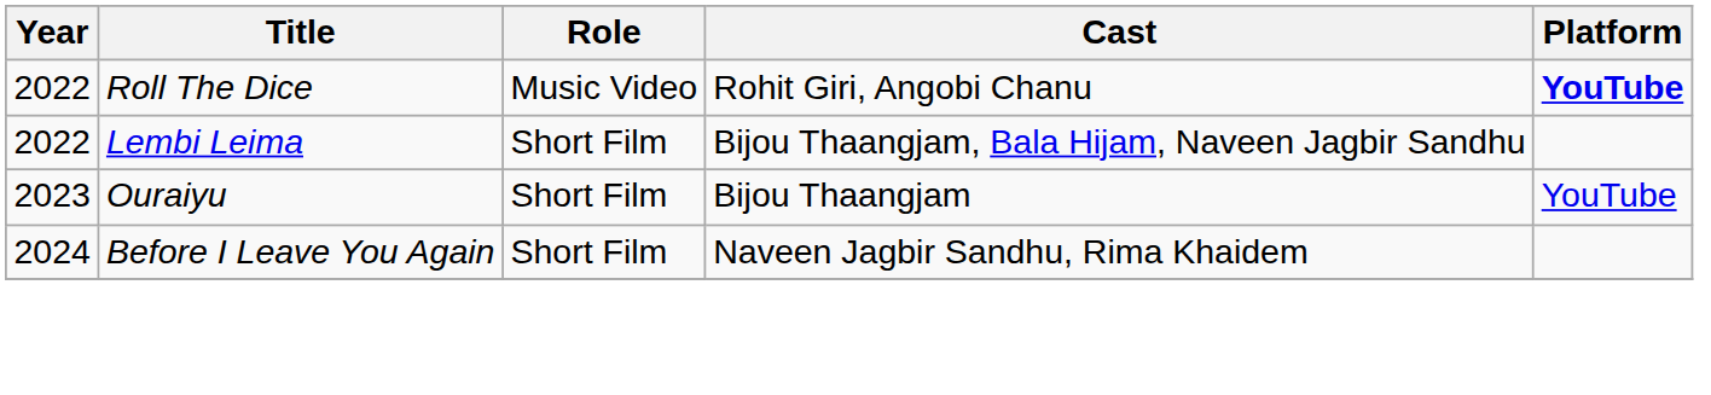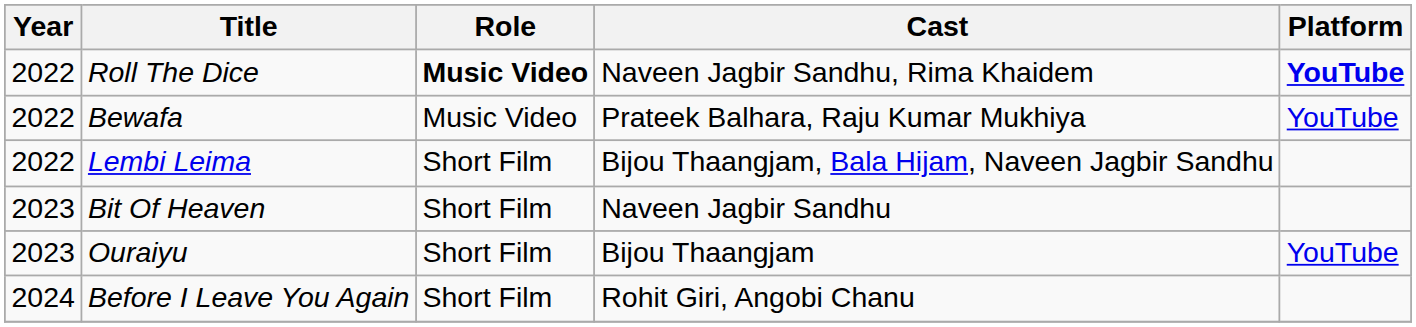Roll The Dice | Role: normal -> bold
Roll The Dice | Cast: Rohit Giri, Angobi Chanu -> Naveen Jagbir Sandhu, Rima Khaidem
+ row: 2022 | Bewafa | Music Video | Prateek Balhara, Raju Kumar Mukhiya | YouTube
+ row: 2023 | Bit Of Heaven | Short Film | Naveen Jagbir Sandhu
Before I Leave You Again | Cast: Naveen Jagbir Sandhu, Rima Khaidem -> Rohit Giri, Angobi Chanu
